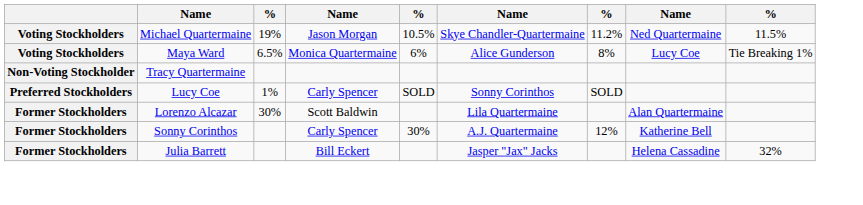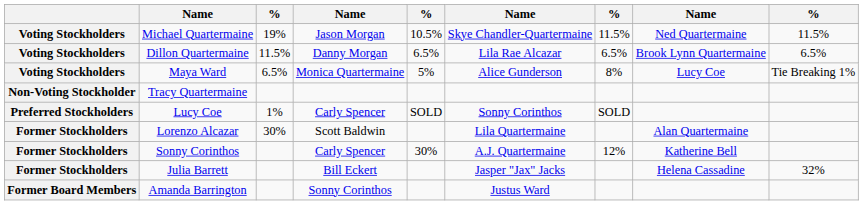Michael Quartermaine | column 7: 11.2% -> 11.5%
+ row: Voting Stockholders | Dillon Quartermaine | 11.5% | Danny Morgan | 6.5% | Lila Rae Alcazar | 6.5% | Brook Lynn Quartermaine | 6.5%
Maya Ward | column 5: 6% -> 5%
+ row: Former Board Members | Amanda Barrington | Sonny Corinthos | Justus Ward
